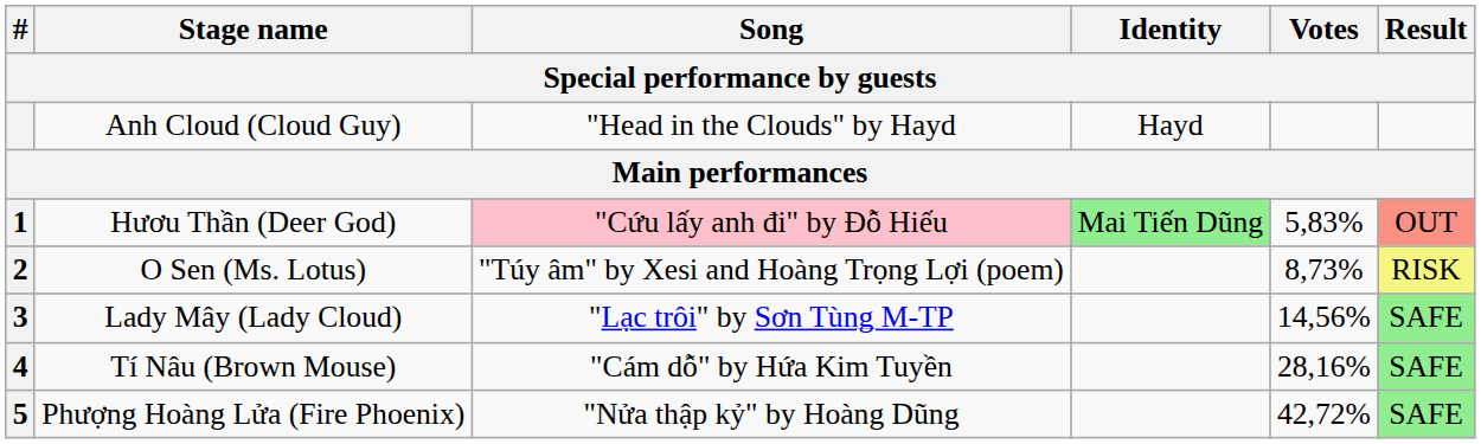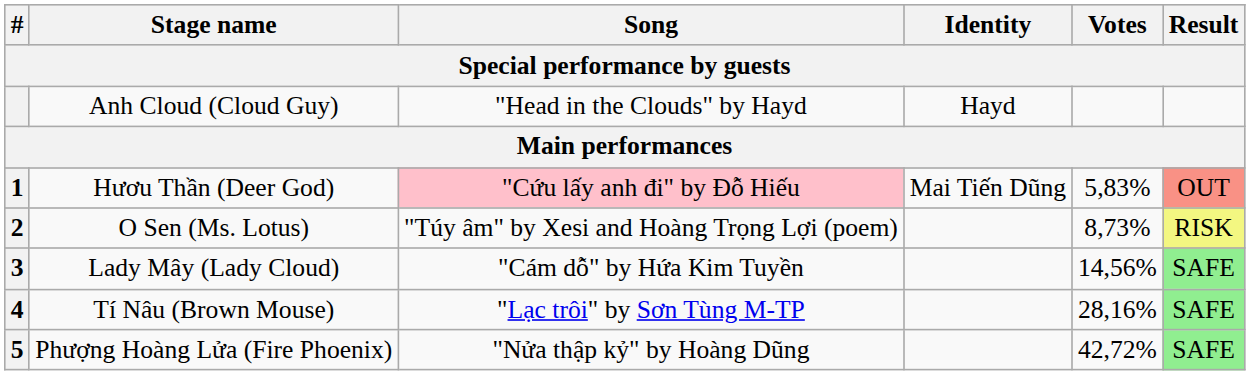Hươu Thần (Deer God) | Identity: lightgreen background -> no background
Lady Mây (Lady Cloud) | Song: "Lạc trôi" by Sơn Tùng M-TP -> "Cám dỗ" by Hứa Kim Tuyền
Tí Nâu (Brown Mouse) | Song: "Cám dỗ" by Hứa Kim Tuyền -> "Lạc trôi" by Sơn Tùng M-TP
